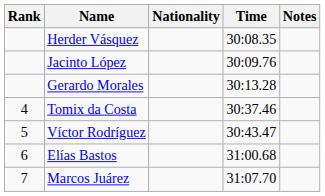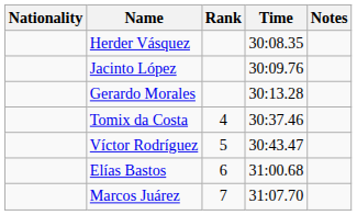columns swapped: Rank <-> Nationality
